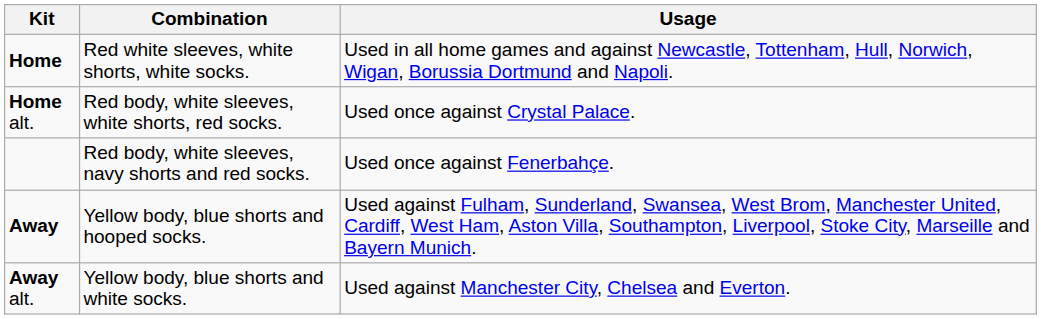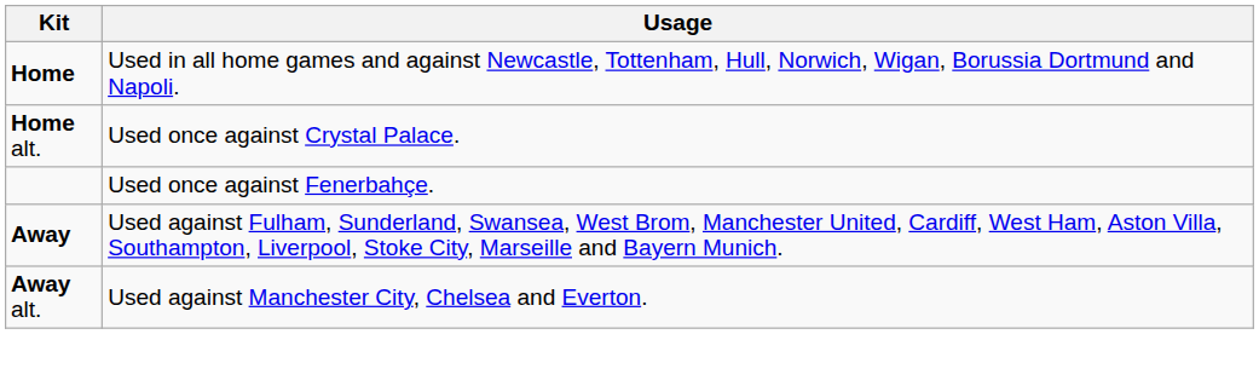- column: Combination | Red white sleeves, white shorts, white socks. | Red body, white sleeves, white shorts, red socks. | Red body, white sleeves, navy shorts and red socks. | Yellow body, blue shorts and hooped socks. | Yellow body, blue shorts and white socks.
